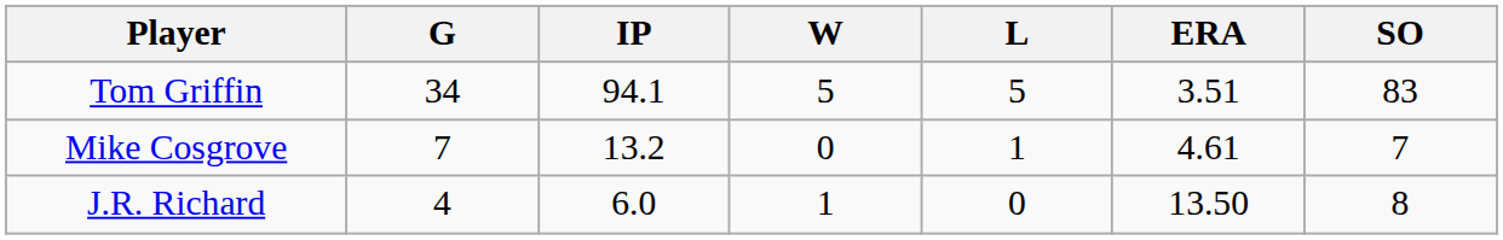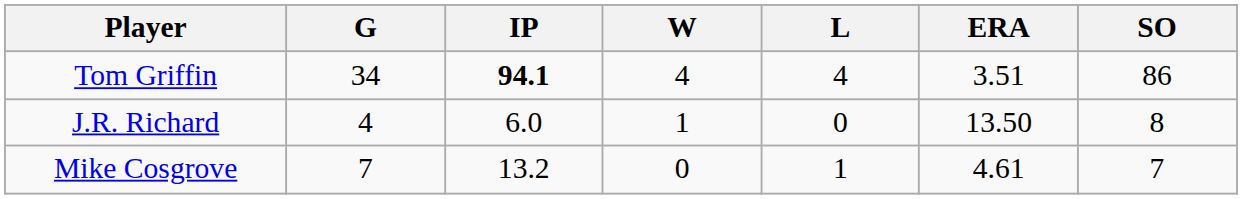Tom Griffin | IP: normal -> bold
Tom Griffin | W: 5 -> 4
Tom Griffin | L: 5 -> 4
Tom Griffin | SO: 83 -> 86
rows swapped: Mike Cosgrove <-> J.R. Richard
